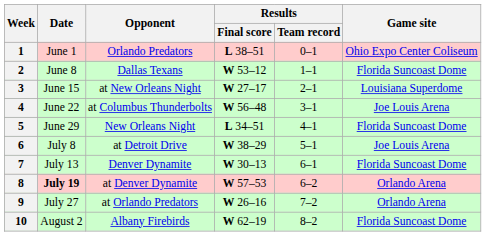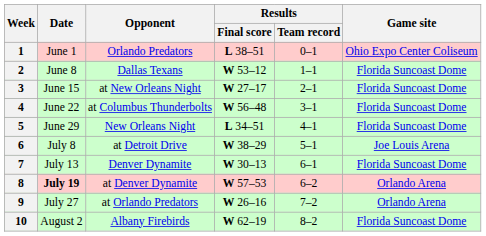3 | Game site: Louisiana Superdome -> Florida Suncoast Dome
4 | Game site: Joe Louis Arena -> Florida Suncoast Dome
